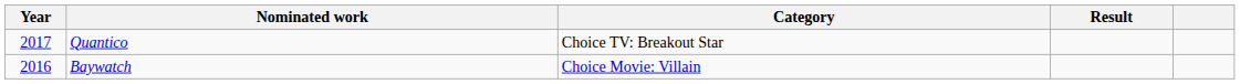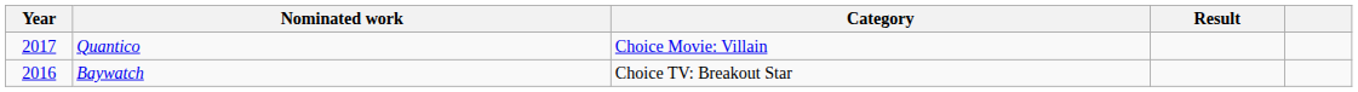Quantico | Category: Choice TV: Breakout Star -> Choice Movie: Villain
Baywatch | Category: Choice Movie: Villain -> Choice TV: Breakout Star
